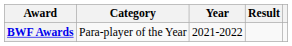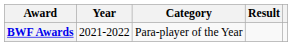columns swapped: Year <-> Category
